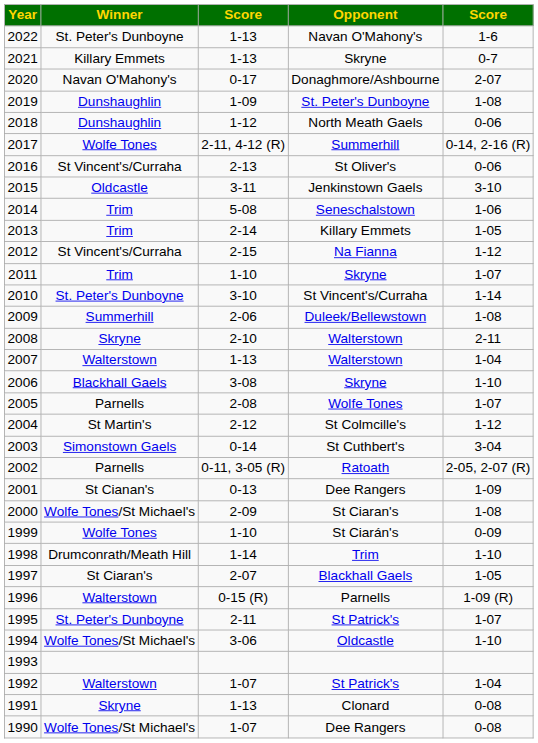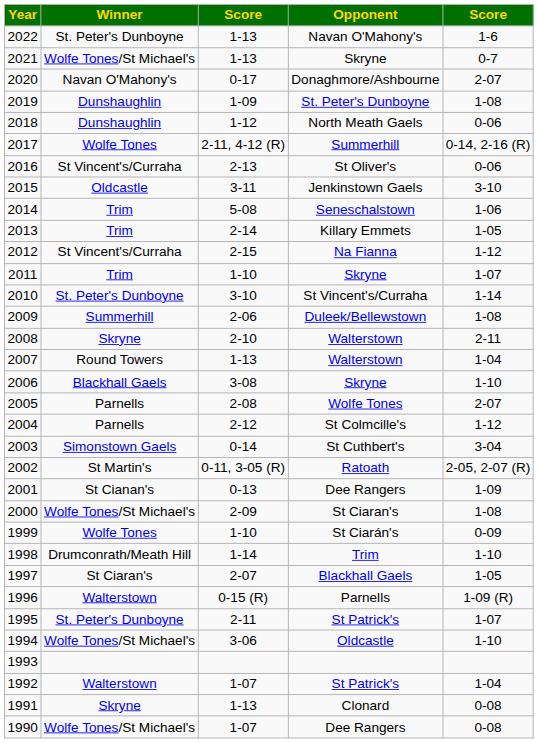2021 | Winner: Killary Emmets -> Wolfe Tones/St Michael's
2007 | Winner: Walterstown -> Round Towers
2005 | column 5: 1-07 -> 2-07
2004 | Winner: St Martin's -> Parnells
2002 | Winner: Parnells -> St Martin's
